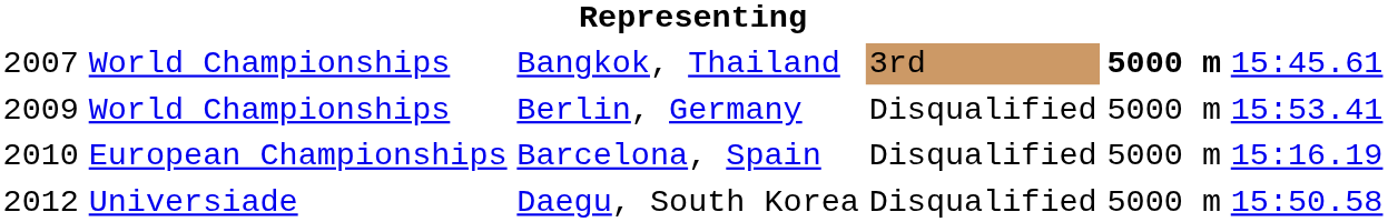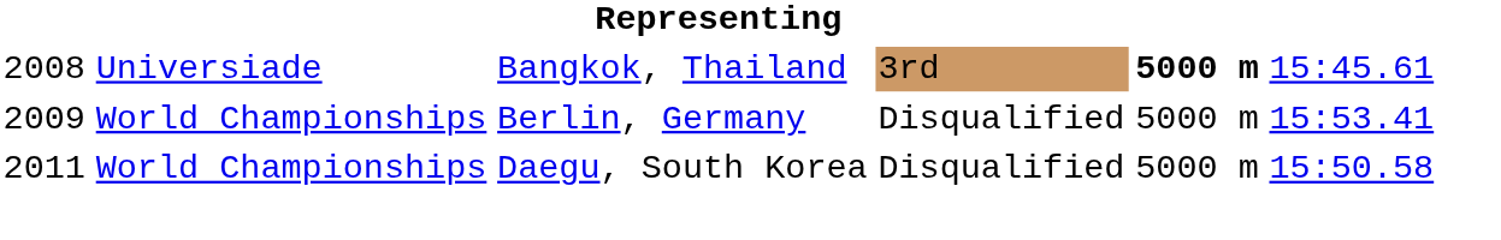Bangkok, Thailand | column 1: 2007 -> 2008
Bangkok, Thailand | column 2: World Championships -> Universiade
- row: 2010 | European Championships | Barcelona, Spain | Disqualified | 5000 m | 15:16.19
Daegu, South Korea | column 1: 2012 -> 2011
Daegu, South Korea | column 2: Universiade -> World Championships
